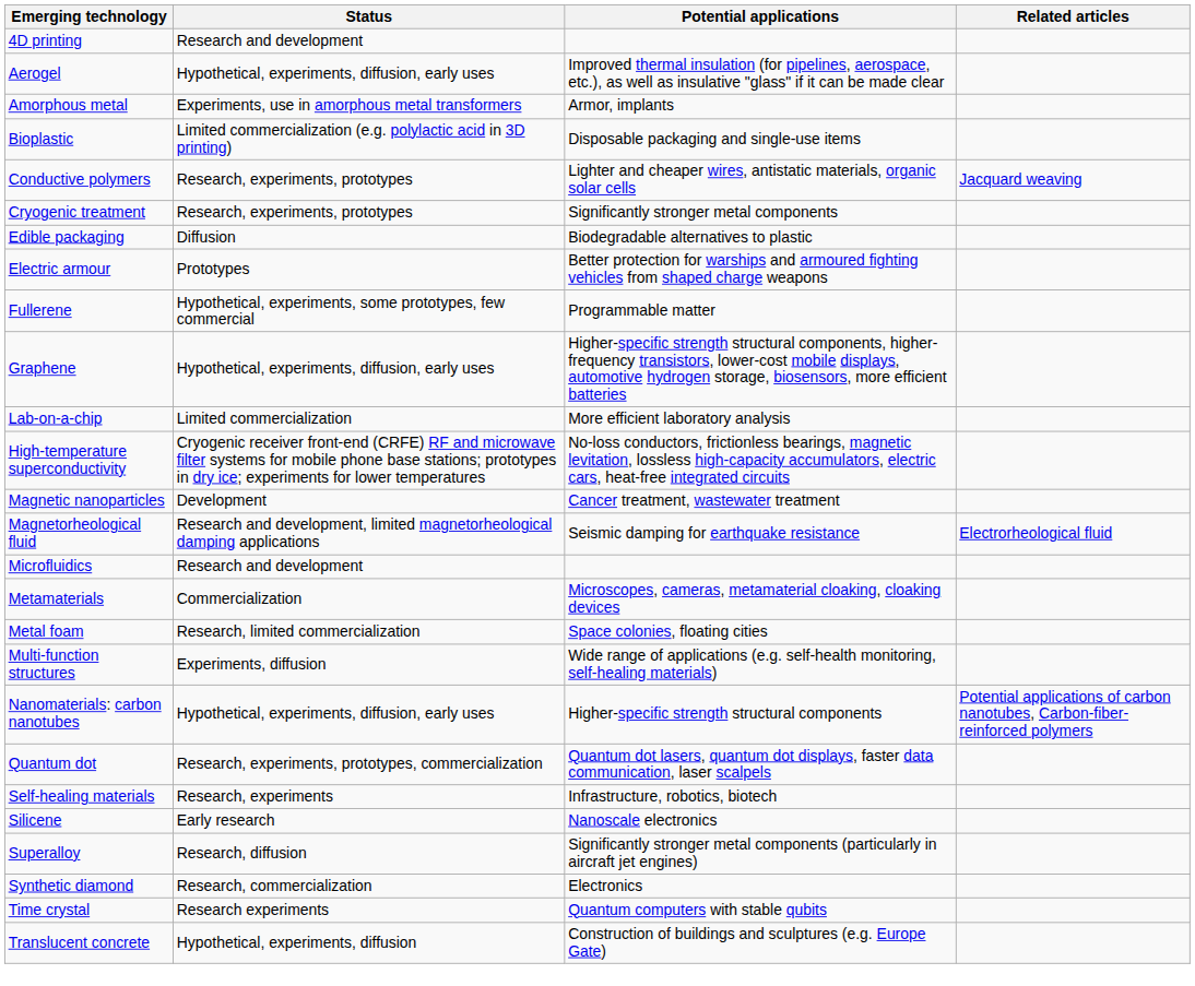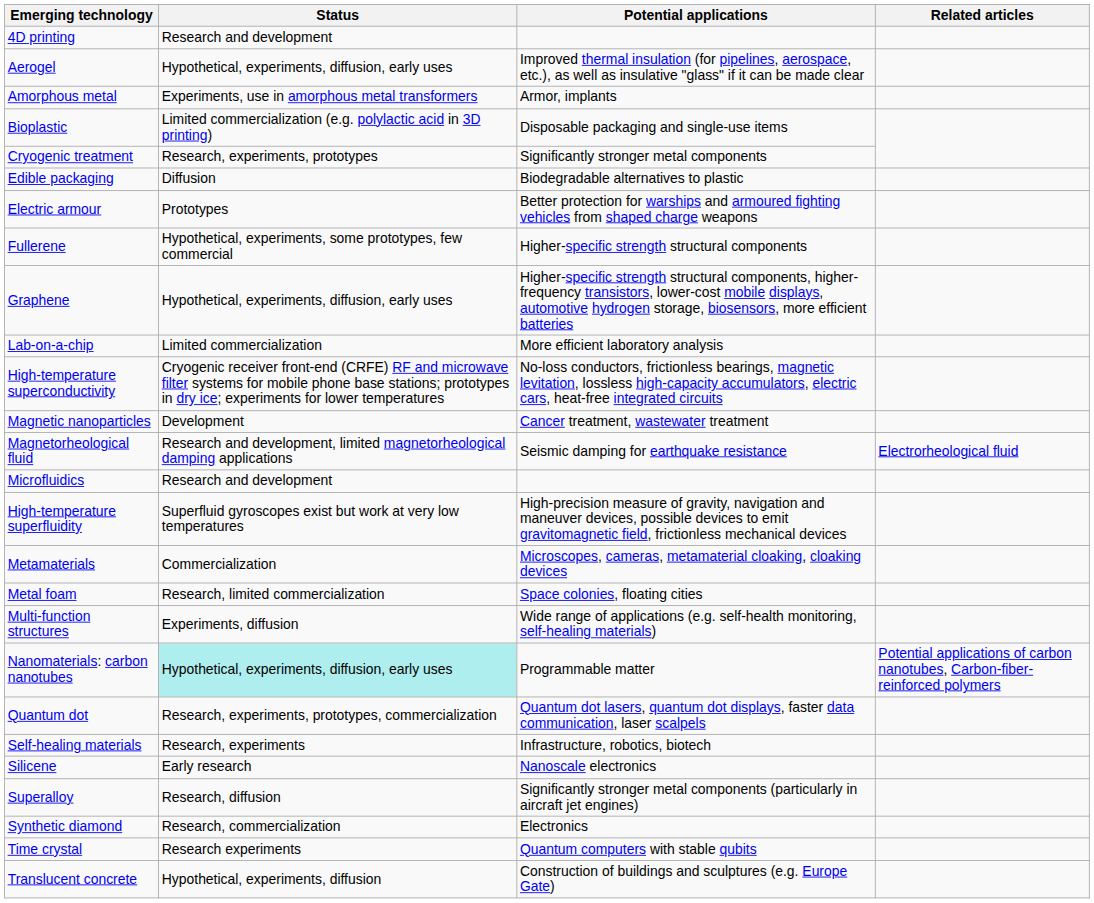- row: Conductive polymers | Research, experiments, prototypes | Lighter and cheaper wires, antistatic materials, organic solar cells | Jacquard weaving
Fullerene | Potential applications: Programmable matter -> Higher-specific strength structural components
+ row: High-temperature superfluidity | Superfluid gyroscopes exist but work at very low temperatures | High-precision measure of gravity, navigation and maneuver devices, possible devices to emit gravitomagnetic field, frictionless mechanical devices
Nanomaterials: carbon nanotubes | Status: no background -> paleturquoise background
Nanomaterials: carbon nanotubes | Potential applications: Higher-specific strength structural components -> Programmable matter
